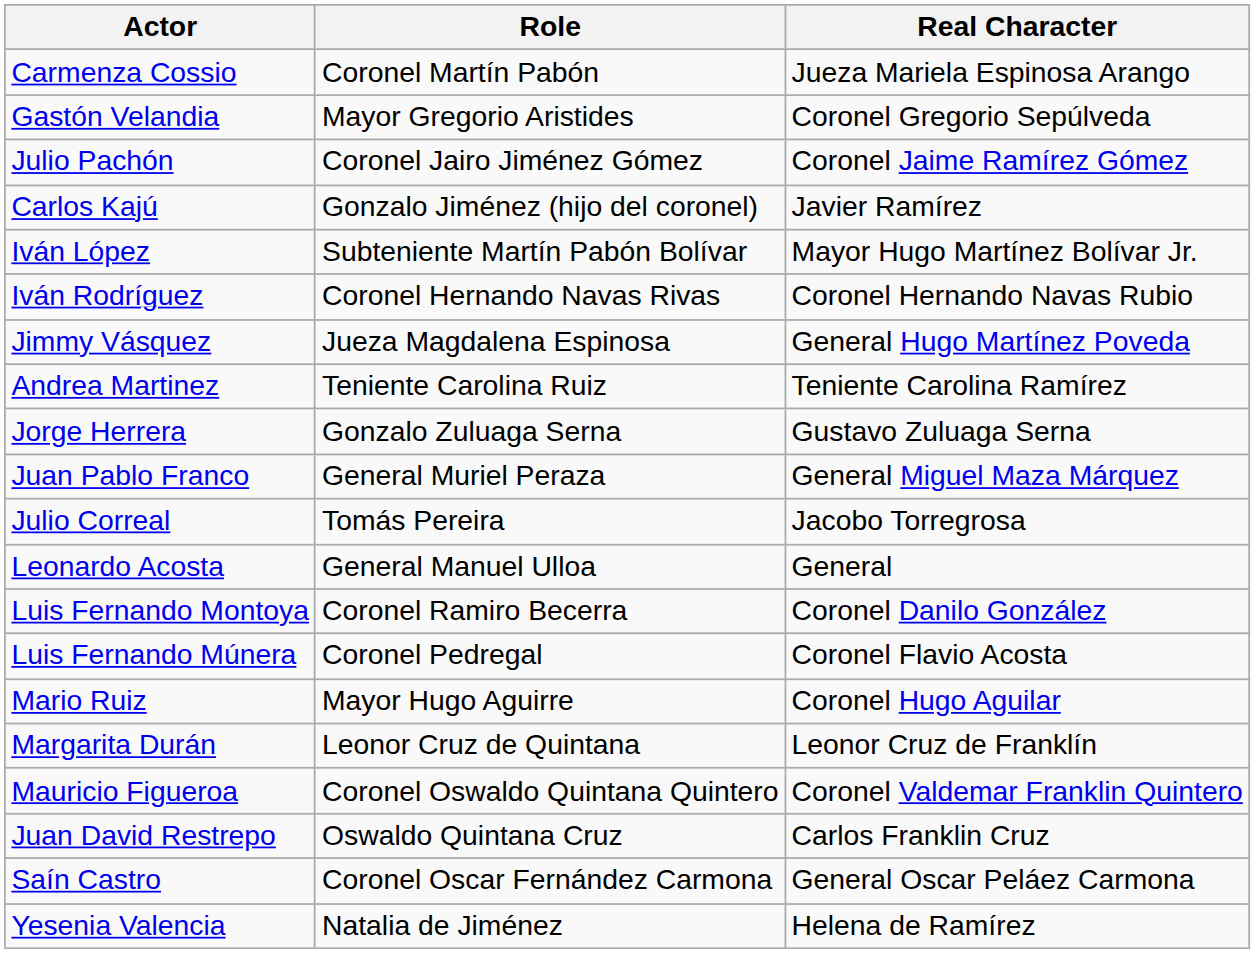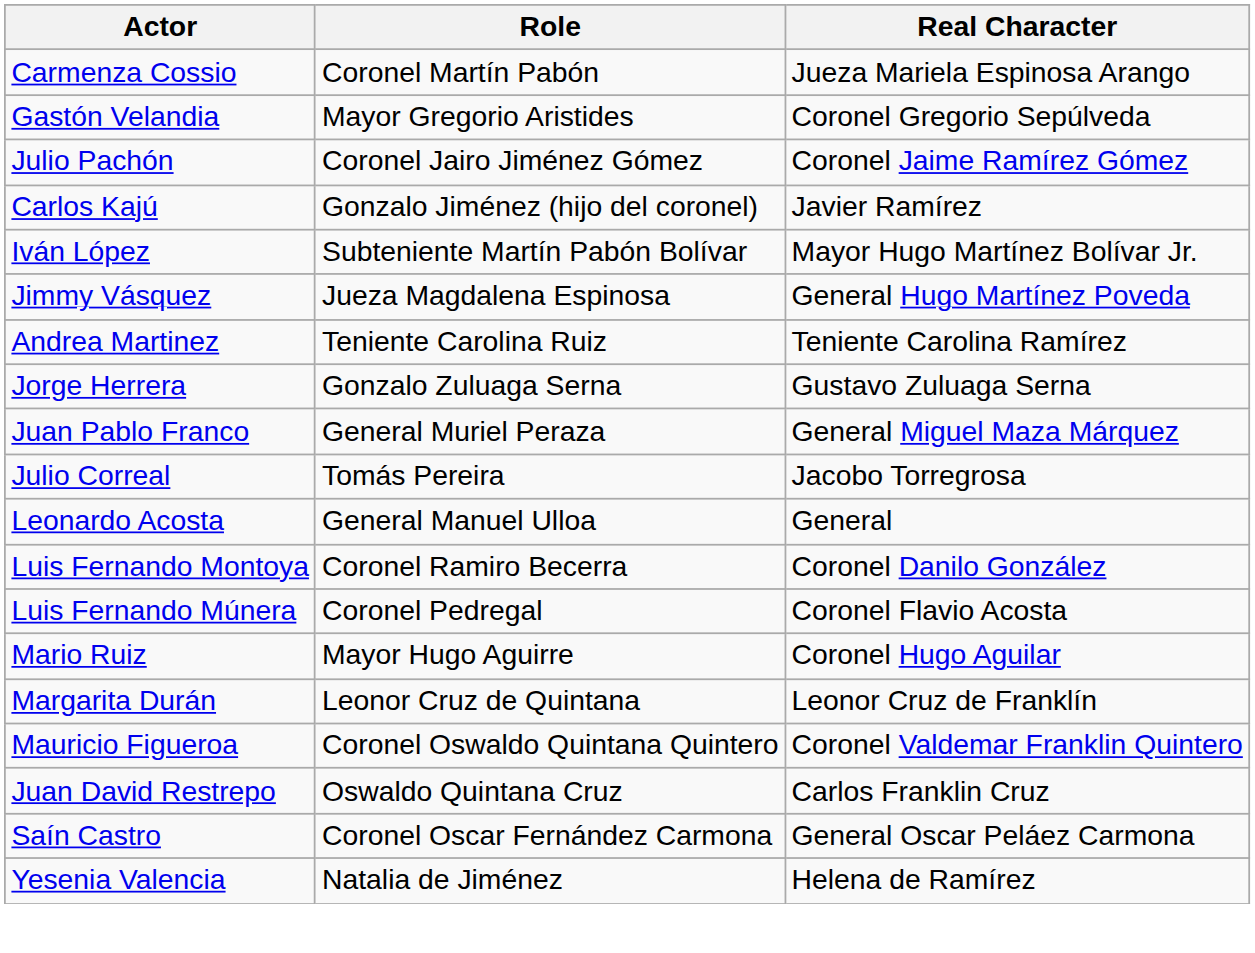- row: Iván Rodríguez | Coronel Hernando Navas Rivas | Coronel Hernando Navas Rubio
